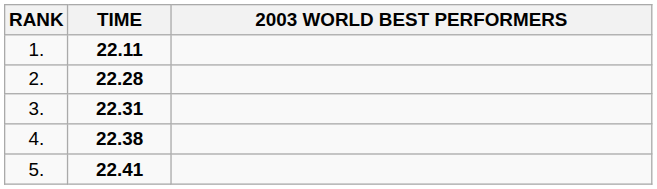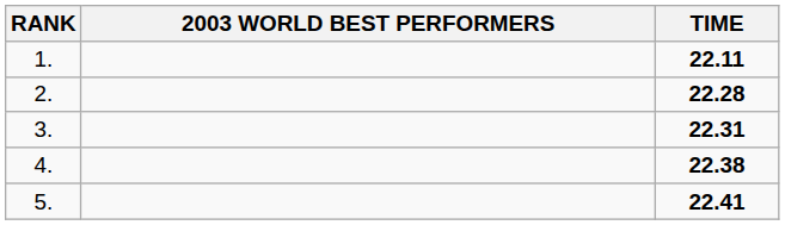columns swapped: 2003 WORLD BEST PERFORMERS <-> TIME
